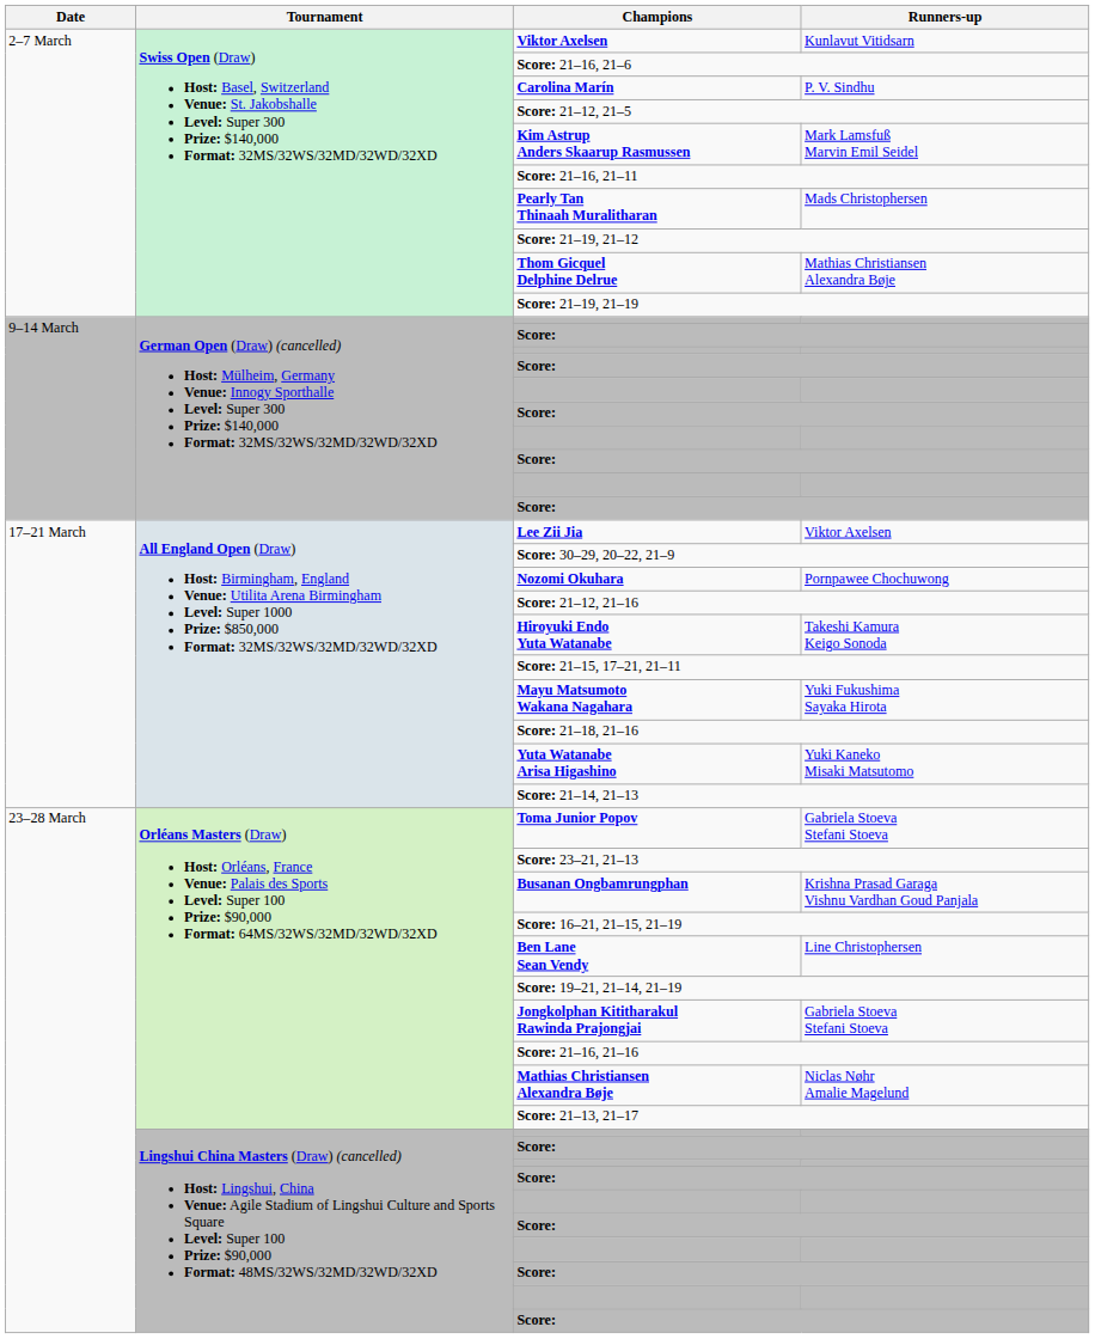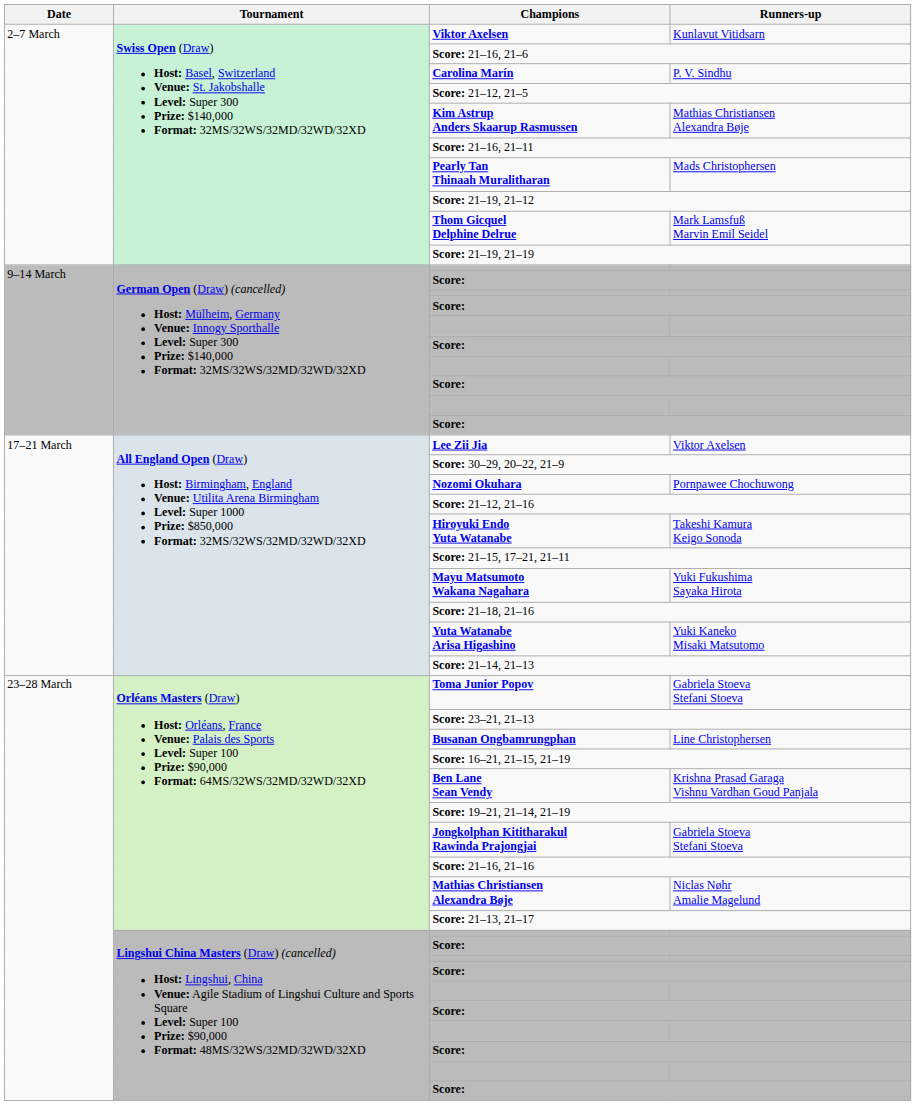Kim Astrup Anders Skaarup Rasmussen | Runners-up: Mark Lamsfuß Marvin Emil Seidel -> Mathias Christiansen Alexandra Bøje
Thom Gicquel Delphine Delrue | Runners-up: Mathias Christiansen Alexandra Bøje -> Mark Lamsfuß Marvin Emil Seidel
Busanan Ongbamrungphan | Runners-up: Krishna Prasad Garaga Vishnu Vardhan Goud Panjala -> Line Christophersen
Ben Lane Sean Vendy | Runners-up: Line Christophersen -> Krishna Prasad Garaga Vishnu Vardhan Goud Panjala
